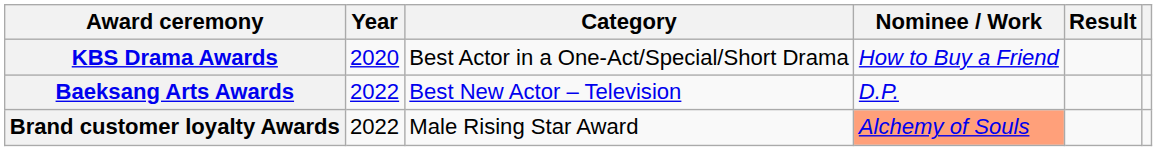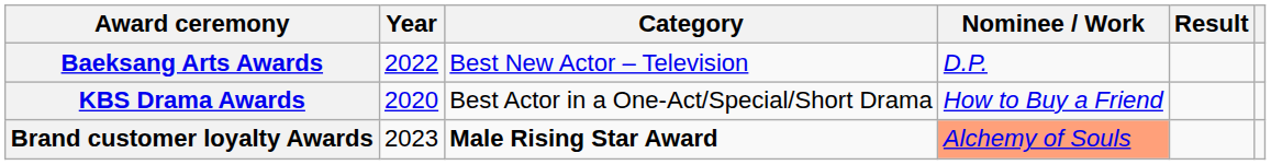rows swapped: Baeksang Arts Awards <-> KBS Drama Awards
Brand customer loyalty Awards | Year: 2022 -> 2023
Brand customer loyalty Awards | Category: normal -> bold
